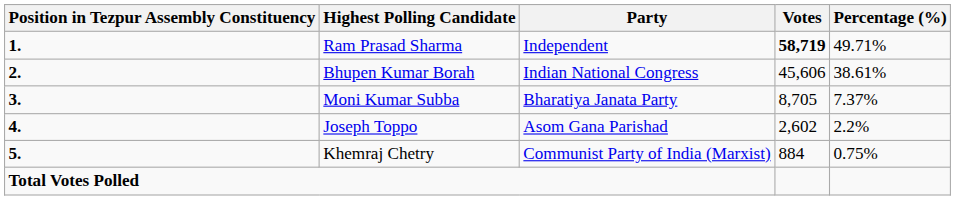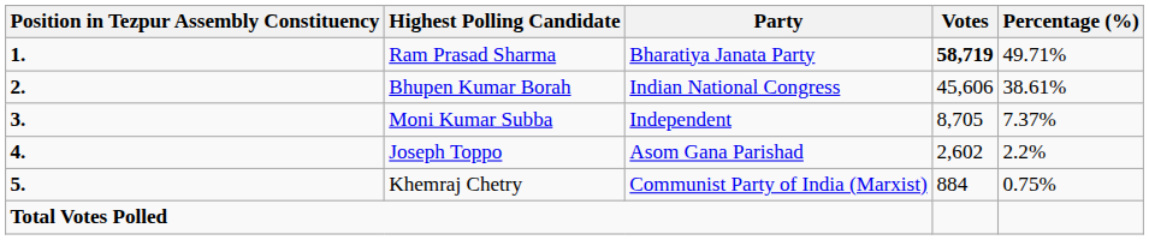Ram Prasad Sharma | Party: Independent -> Bharatiya Janata Party
Moni Kumar Subba | Party: Bharatiya Janata Party -> Independent
